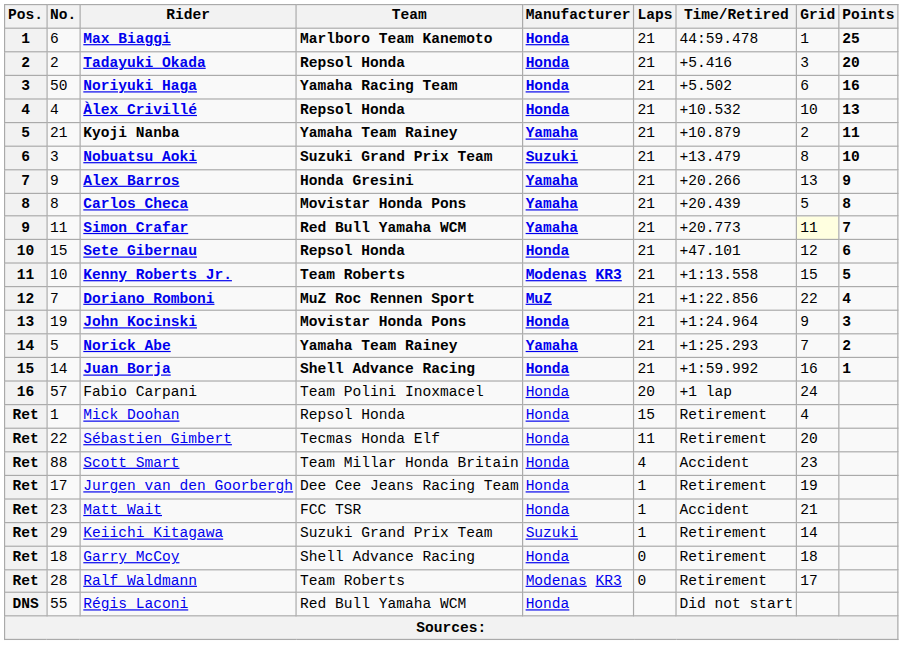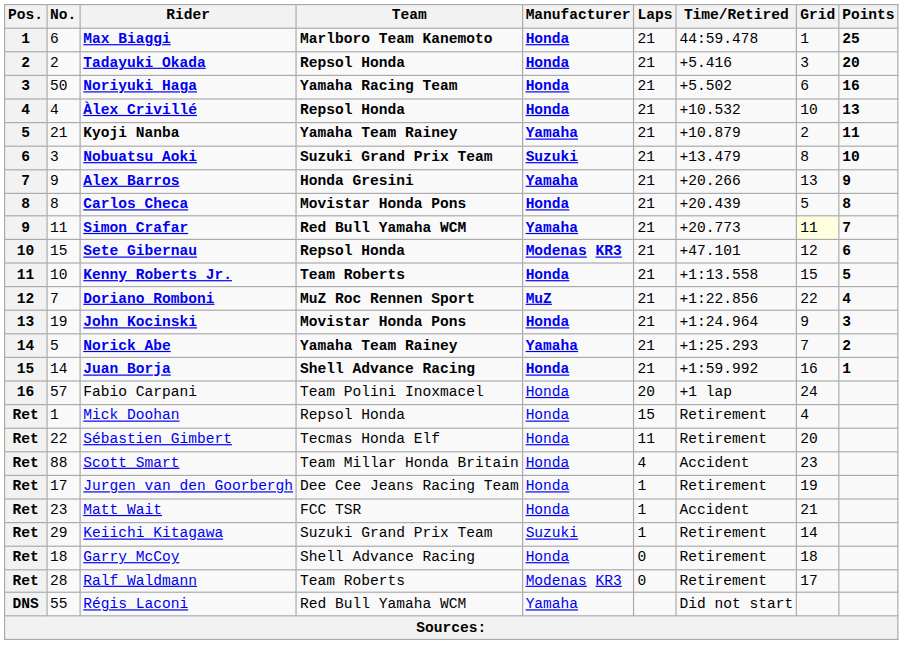Carlos Checa | Manufacturer: Yamaha -> Honda
Sete Gibernau | Manufacturer: Honda -> Modenas KR3
Kenny Roberts Jr. | Manufacturer: Modenas KR3 -> Honda
Régis Laconi | Manufacturer: Honda -> Yamaha
